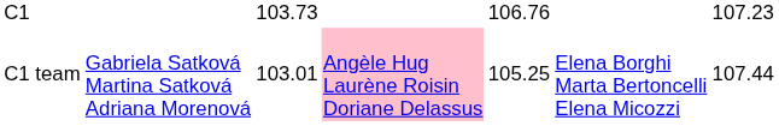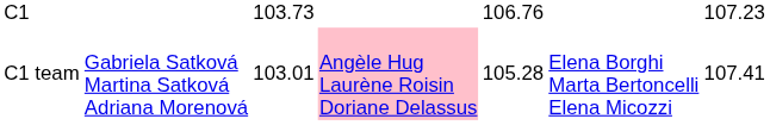C1 team | column 5: 105.25 -> 105.28
C1 team | column 7: 107.44 -> 107.41
